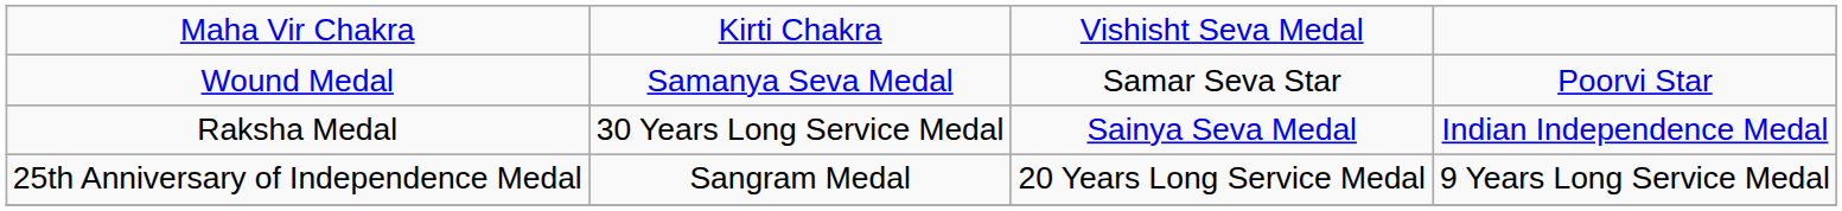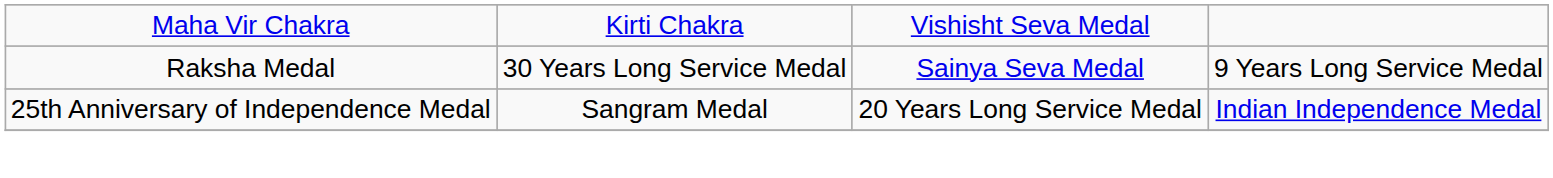- row: Wound Medal | Samanya Seva Medal | Samar Seva Star | Poorvi Star
Raksha Medal | column 4: Indian Independence Medal -> 9 Years Long Service Medal
25th Anniversary of Independence Medal | column 4: 9 Years Long Service Medal -> Indian Independence Medal
